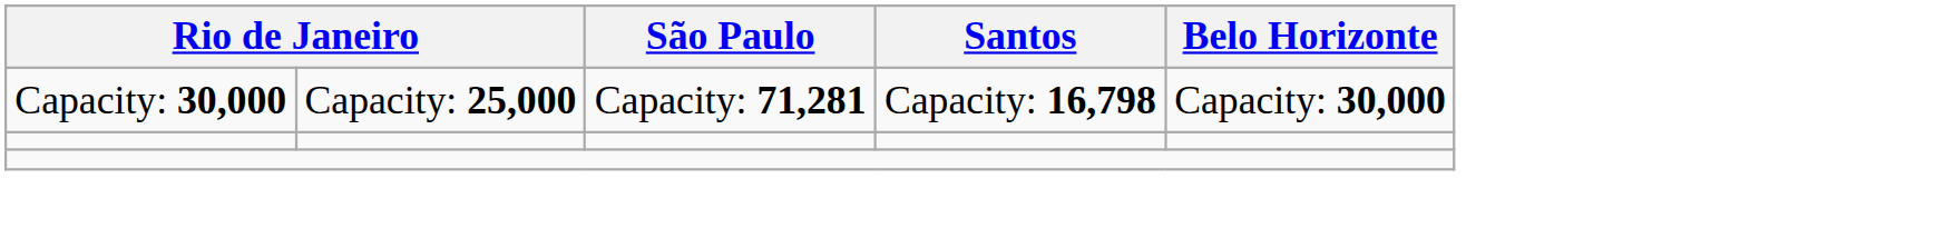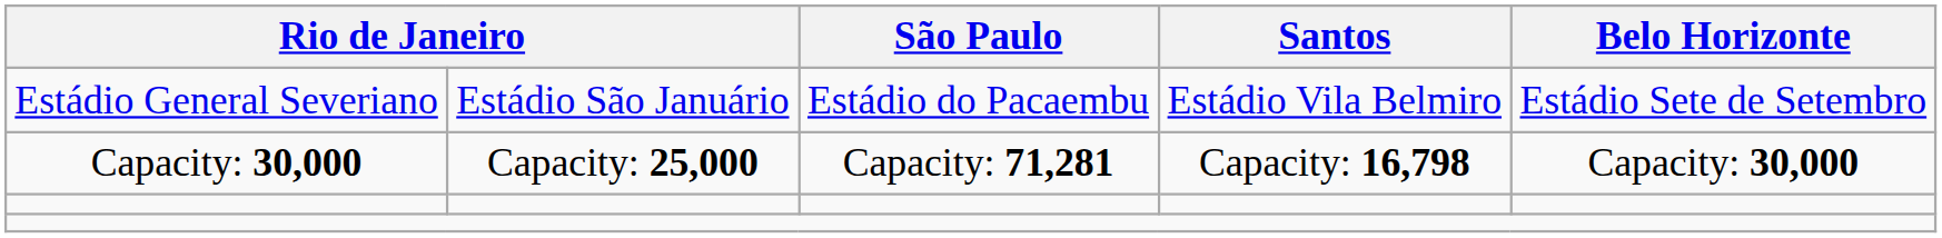+ row: Estádio General Severiano | Estádio São Januário | Estádio do Pacaembu | Estádio Vila Belmiro | Estádio Sete de Setembro
